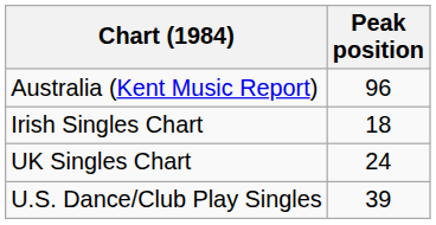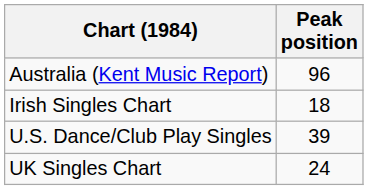rows swapped: UK Singles Chart <-> U.S. Dance/Club Play Singles
